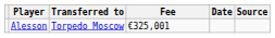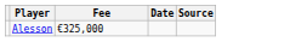- column: Transferred to | Torpedo Moscow
Alesson | Fee: €325,001 -> €325,000
